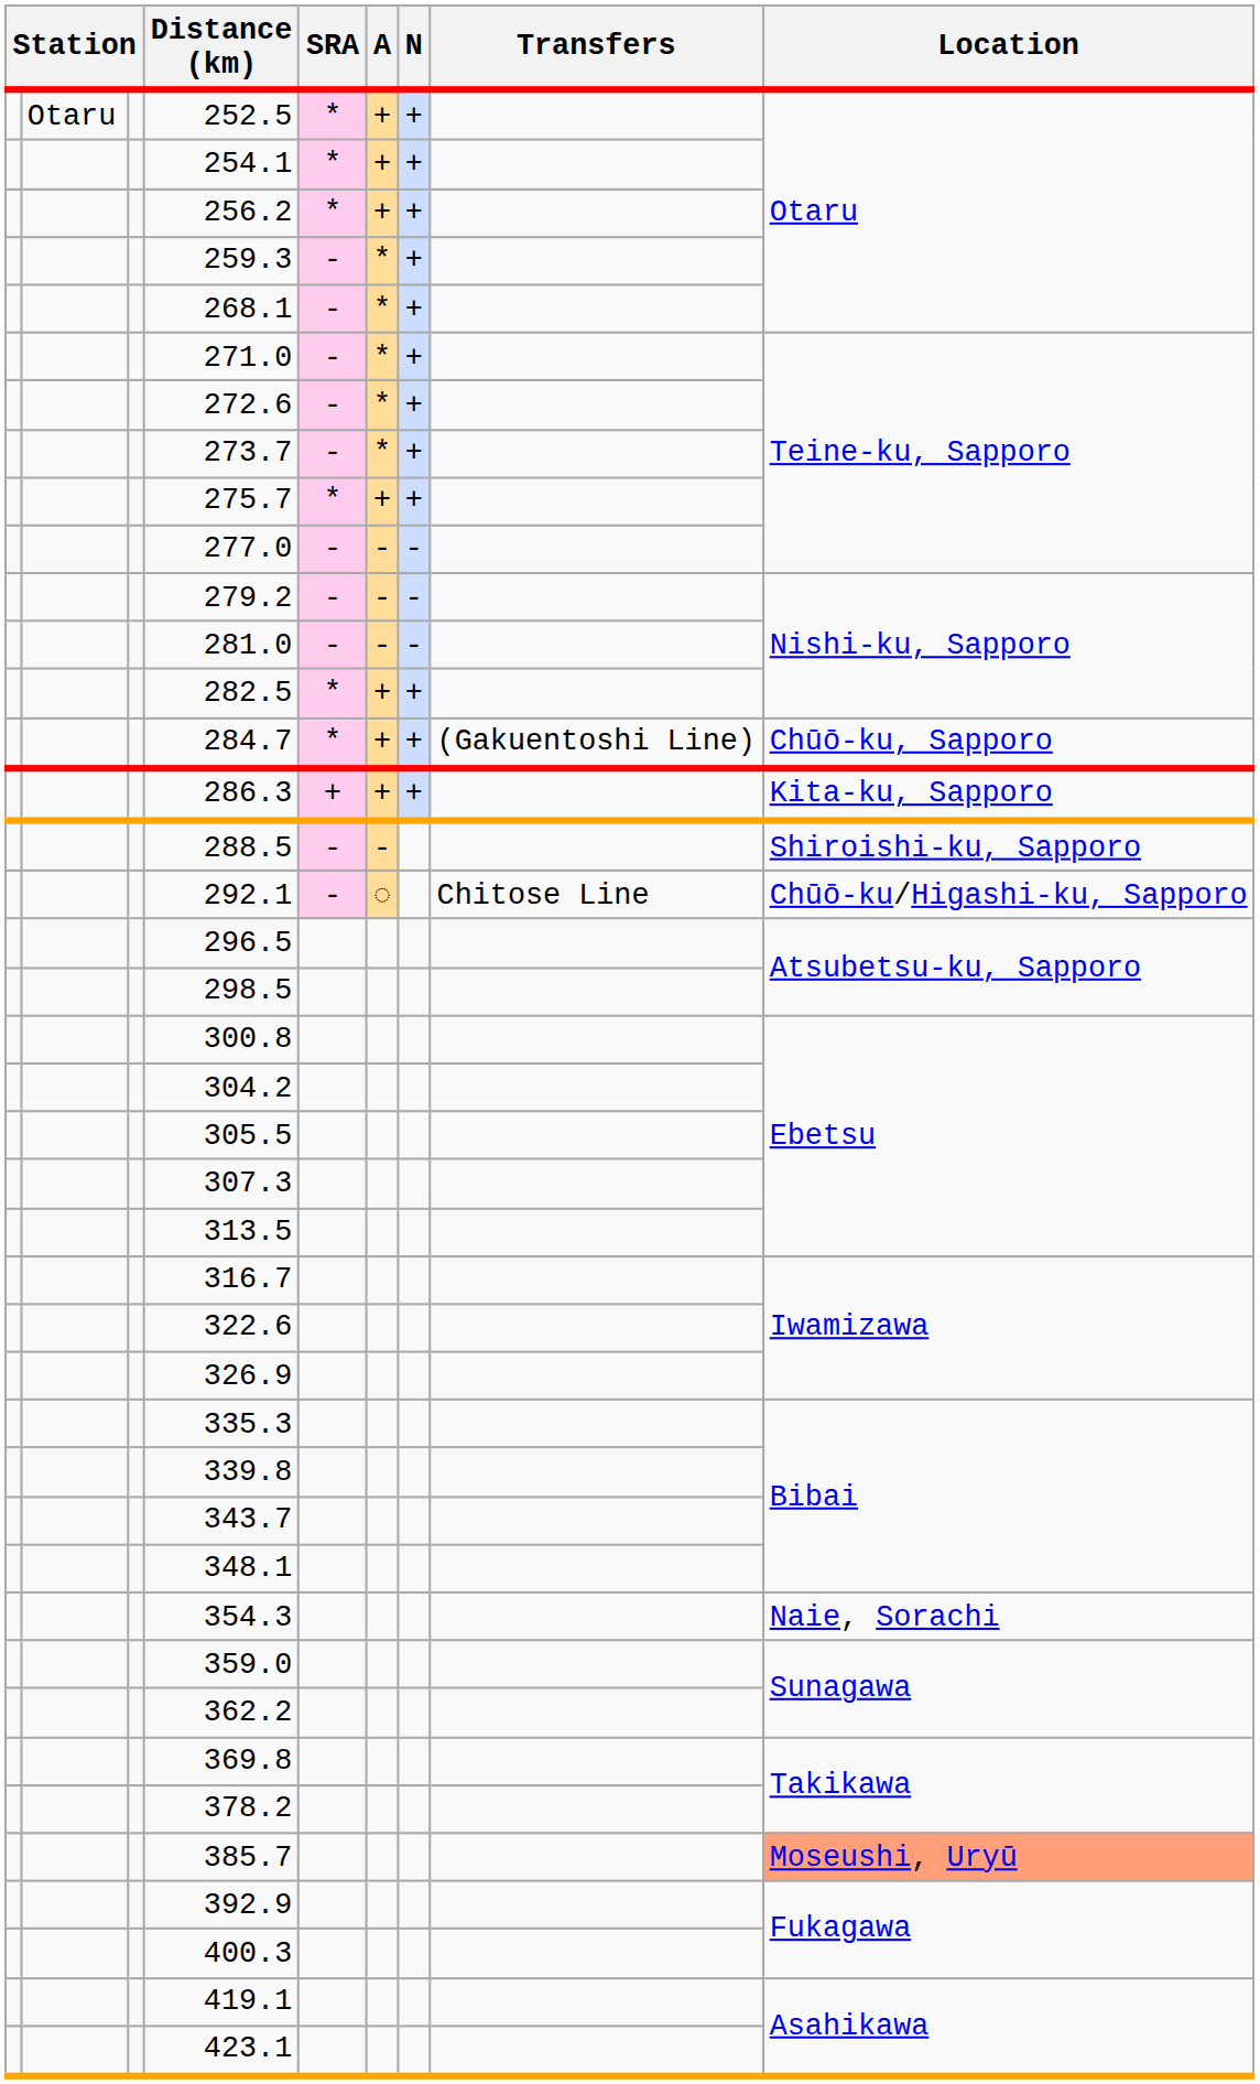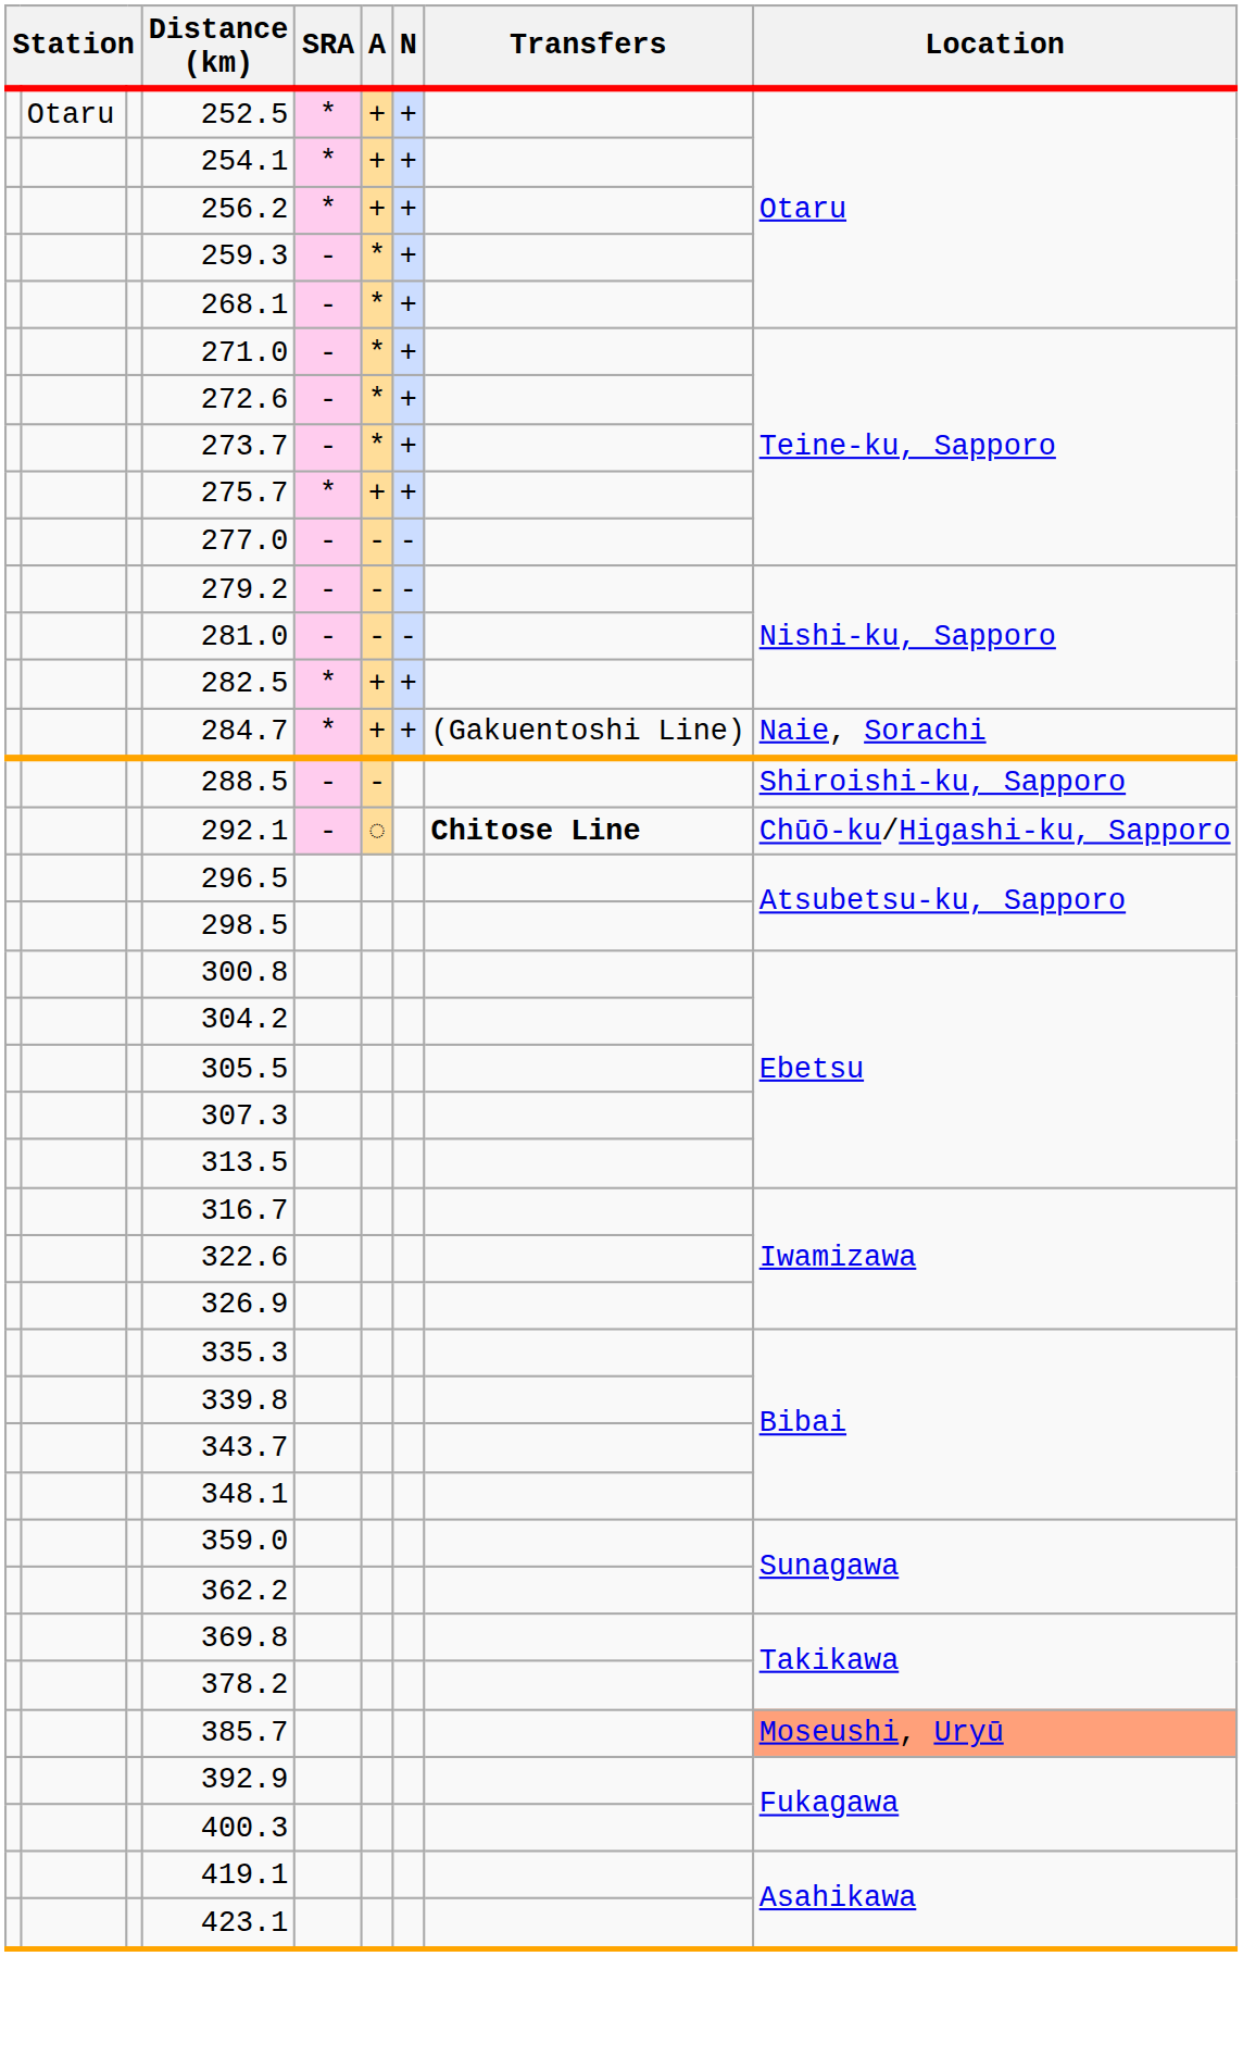284.7 | Location: Chūō-ku, Sapporo -> Naie, Sorachi
- row: 286.3 | + | + | + | Kita-ku, Sapporo
292.1 | Transfers: normal -> bold
- row: 354.3 | Naie, Sorachi
